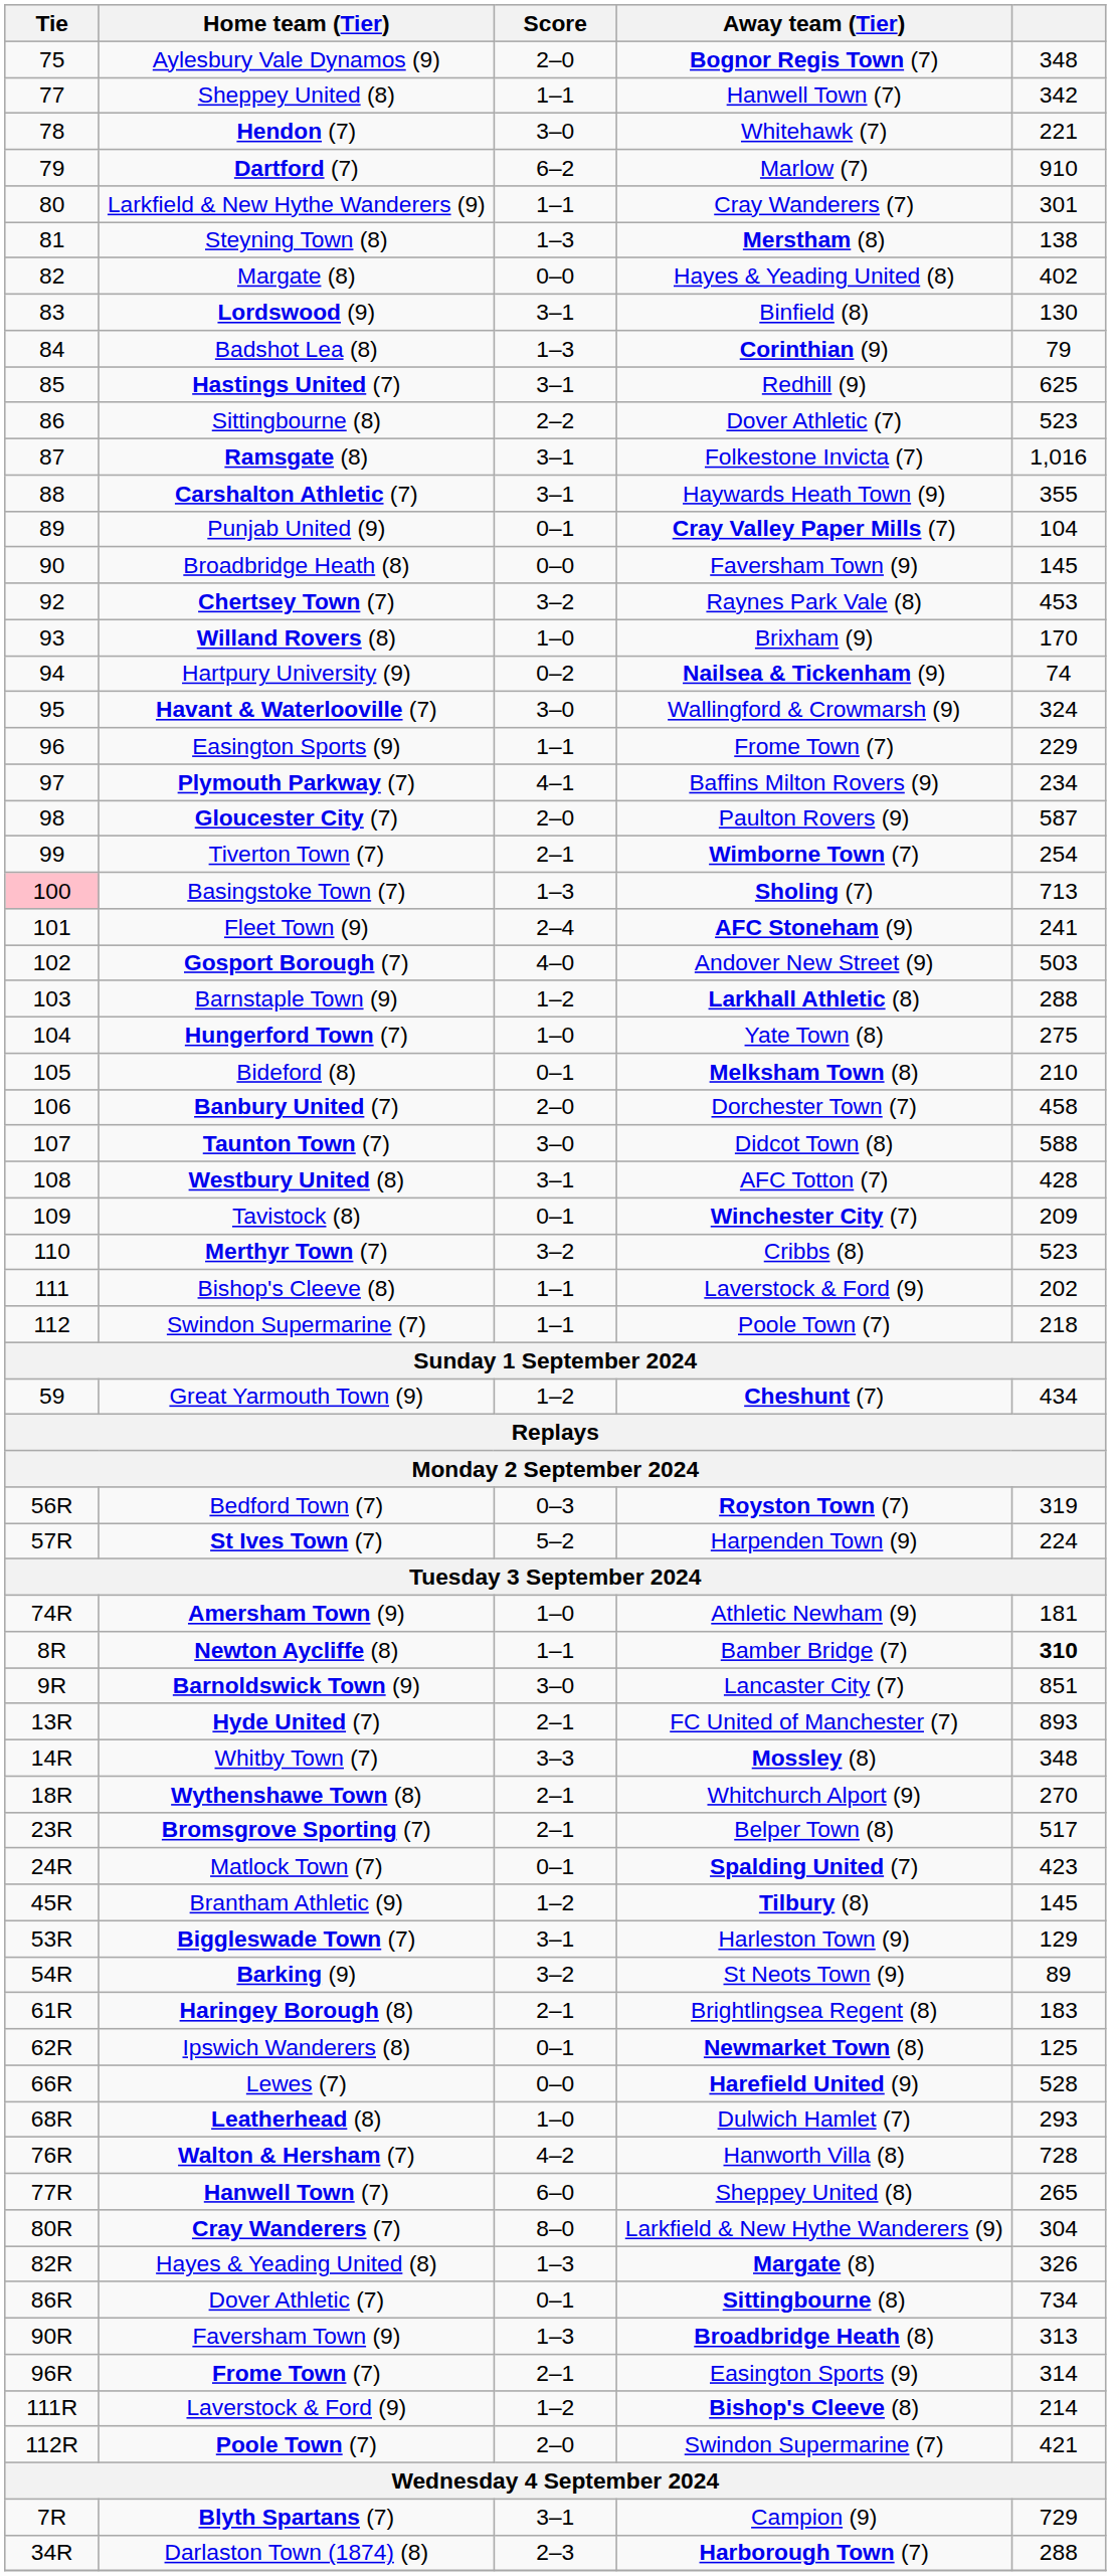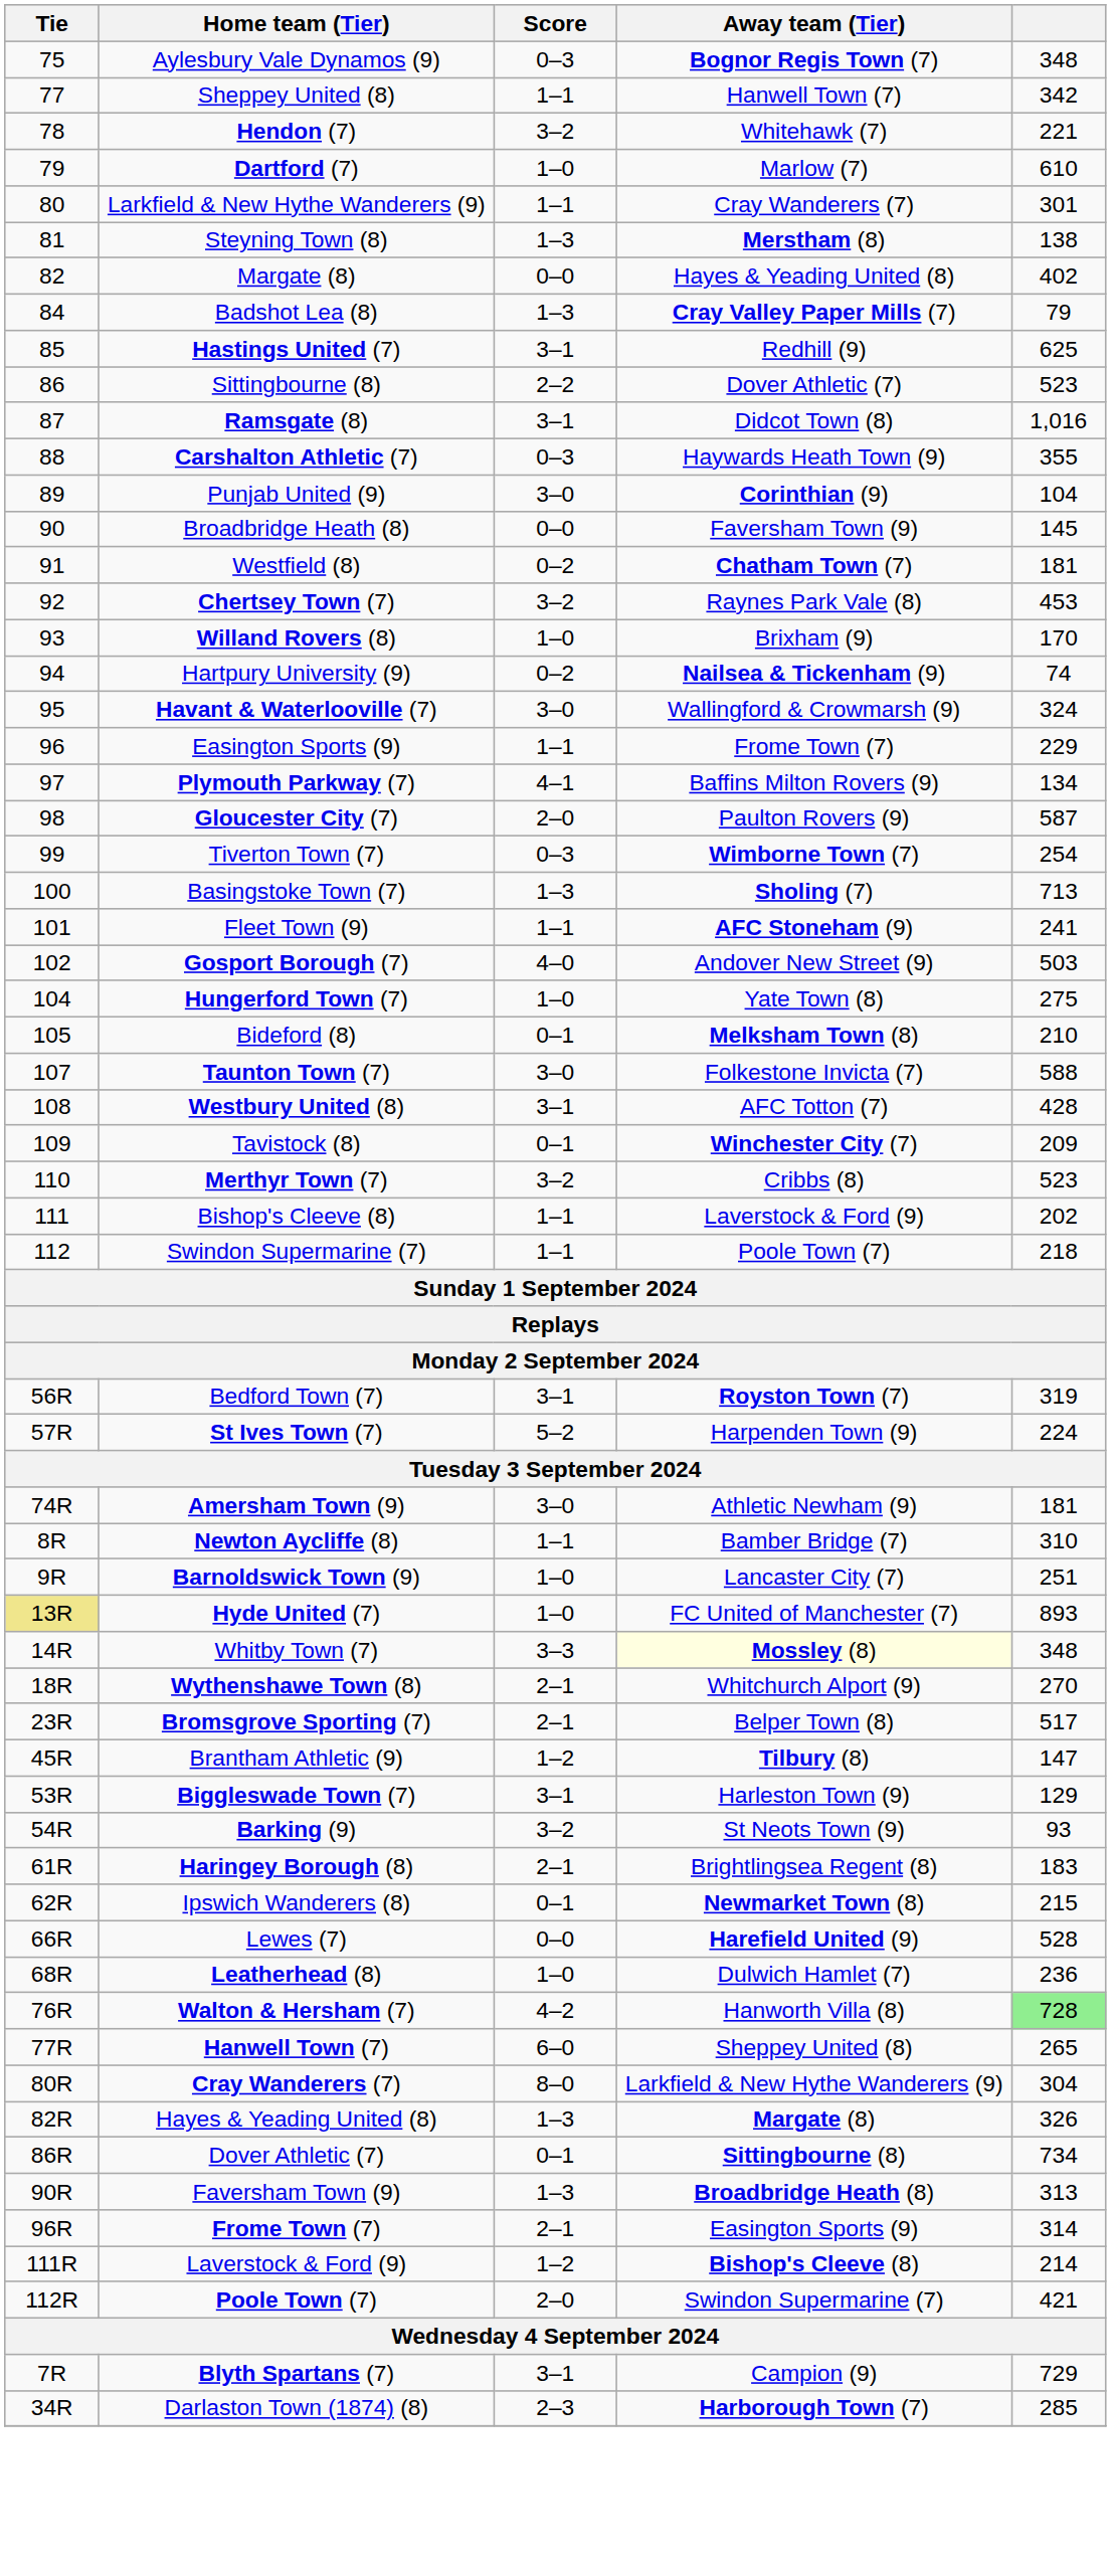Aylesbury Vale Dynamos (9) | Score: 2–0 -> 0–3
Hendon (7) | Score: 3–0 -> 3–2
Dartford (7) | Score: 6–2 -> 1–0
Dartford (7) | column 5: 910 -> 610
- row: 83 | Lordswood (9) | 3–1 | Binfield (8) | 130
Badshot Lea (8) | Away team (Tier): Corinthian (9) -> Cray Valley Paper Mills (7)
Ramsgate (8) | Away team (Tier): Folkestone Invicta (7) -> Didcot Town (8)
Carshalton Athletic (7) | Score: 3–1 -> 0–3
Punjab United (9) | Score: 0–1 -> 3–0
Punjab United (9) | Away team (Tier): Cray Valley Paper Mills (7) -> Corinthian (9)
+ row: 91 | Westfield (8) | 0–2 | Chatham Town (7) | 181
Plymouth Parkway (7) | column 5: 234 -> 134
Tiverton Town (7) | Score: 2–1 -> 0–3
Basingstoke Town (7) | Tie: pink background -> no background
Fleet Town (9) | Score: 2–4 -> 1–1
- row: 103 | Barnstaple Town (9) | 1–2 | Larkhall Athletic (8) | 288
- row: 106 | Banbury United (7) | 2–0 | Dorchester Town (7) | 458
Taunton Town (7) | Away team (Tier): Didcot Town (8) -> Folkestone Invicta (7)
- row: 59 | Great Yarmouth Town (9) | 1–2 | Cheshunt (7) | 434
Bedford Town (7) | Score: 0–3 -> 3–1
Amersham Town (9) | Score: 1–0 -> 3–0
Newton Aycliffe (8) | column 5: bold -> normal
Barnoldswick Town (9) | Score: 3–0 -> 1–0
Barnoldswick Town (9) | column 5: 851 -> 251
Hyde United (7) | Tie: no background -> khaki background
Hyde United (7) | Score: 2–1 -> 1–0
Whitby Town (7) | Away team (Tier): no background -> lightyellow background
- row: 24R | Matlock Town (7) | 0–1 | Spalding United (7) | 423
Brantham Athletic (9) | column 5: 145 -> 147
Barking (9) | column 5: 89 -> 93
Ipswich Wanderers (8) | column 5: 125 -> 215
Leatherhead (8) | column 5: 293 -> 236
Walton & Hersham (7) | column 5: no background -> lightgreen background
Darlaston Town (1874) (8) | column 5: 288 -> 285
